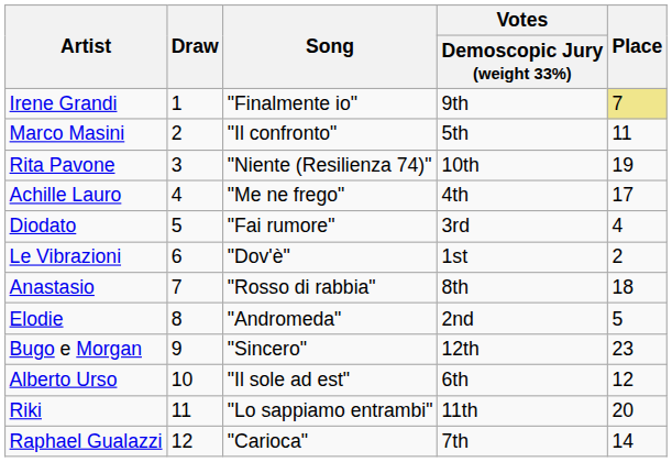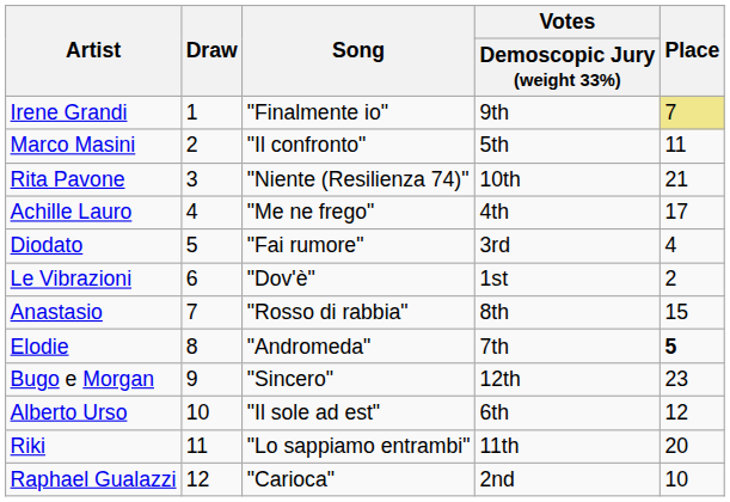Rita Pavone | Place: 19 -> 21
Anastasio | Place: 18 -> 15
Elodie | Votes / Demoscopic Jury (weight 33%): 2nd -> 7th
Elodie | Place: normal -> bold
Raphael Gualazzi | Votes / Demoscopic Jury (weight 33%): 7th -> 2nd
Raphael Gualazzi | Place: 14 -> 10
